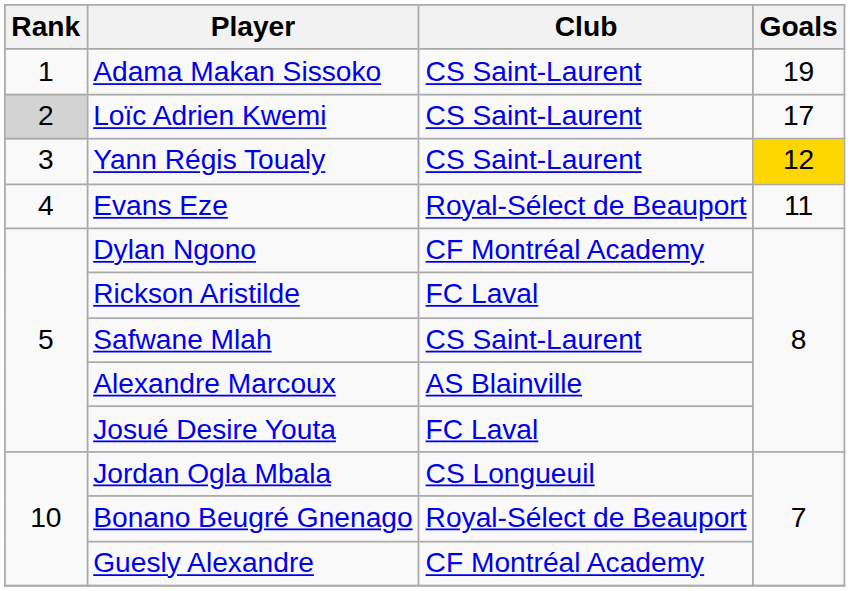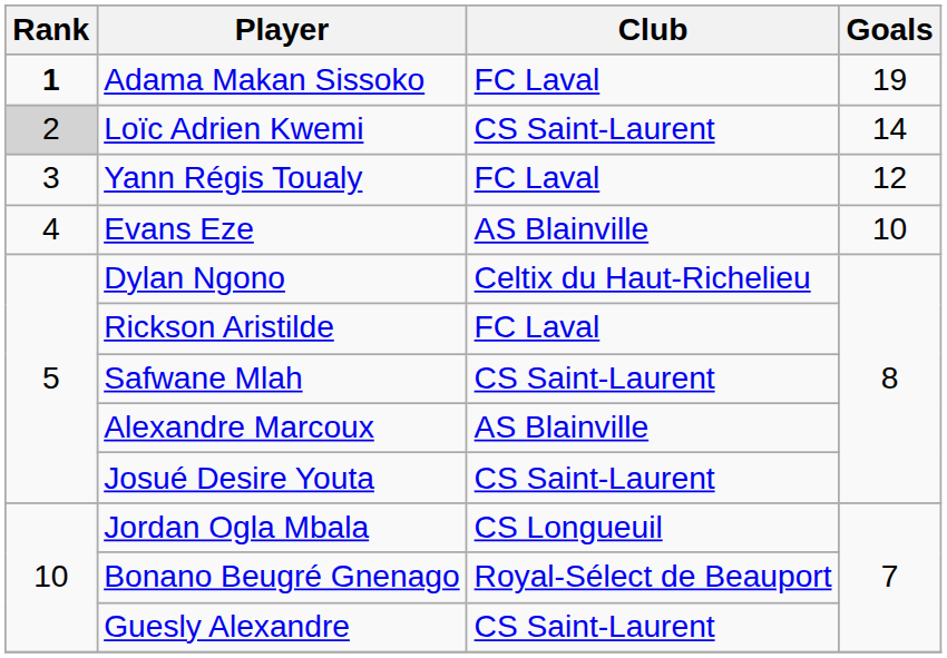Adama Makan Sissoko | Rank: normal -> bold
Adama Makan Sissoko | Club: CS Saint-Laurent -> FC Laval
Loïc Adrien Kwemi | Goals: 17 -> 14
Yann Régis Toualy | Club: CS Saint-Laurent -> FC Laval
Yann Régis Toualy | Goals: gold background -> no background
Evans Eze | Club: Royal-Sélect de Beauport -> AS Blainville
Evans Eze | Goals: 11 -> 10
Dylan Ngono | Club: CF Montréal Academy -> Celtix du Haut-Richelieu
Josué Desire Youta | Club: FC Laval -> CS Saint-Laurent
Guesly Alexandre | Club: CF Montréal Academy -> CS Saint-Laurent
